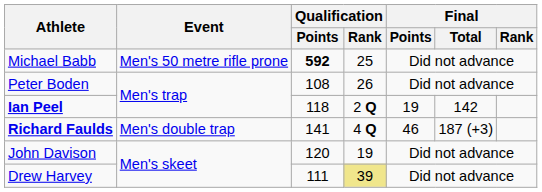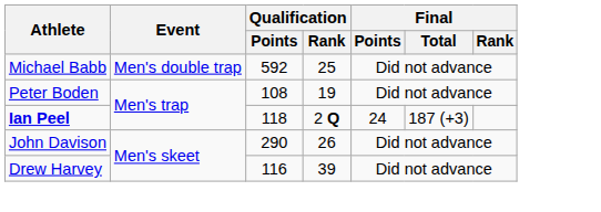Michael Babb | Event: Men's 50 metre rifle prone -> Men's double trap
Michael Babb | Qualification / Points: bold -> normal
Peter Boden | Qualification / Rank: 26 -> 19
Ian Peel | Final / Points: 19 -> 24
Ian Peel | Final / Total: 142 -> 187 (+3)
- row: Richard Faulds | Men's double trap | 141 | 4 Q | 46 | 187 (+3)
John Davison | Qualification / Points: 120 -> 290
John Davison | Qualification / Rank: 19 -> 26
Drew Harvey | Qualification / Points: 111 -> 116
Drew Harvey | Qualification / Rank: khaki background -> no background
